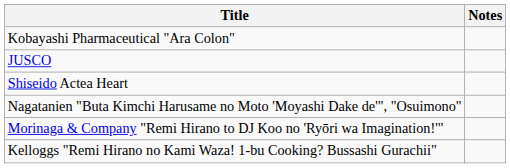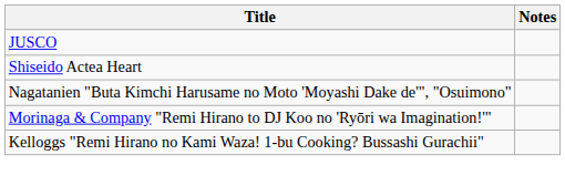- row: Kobayashi Pharmaceutical "Ara Colon"
